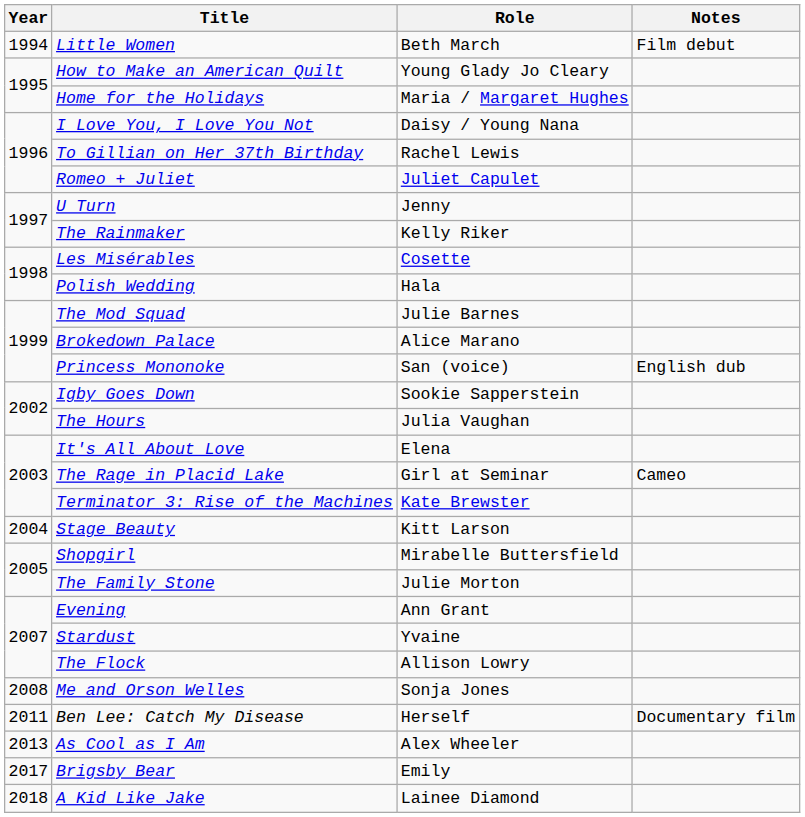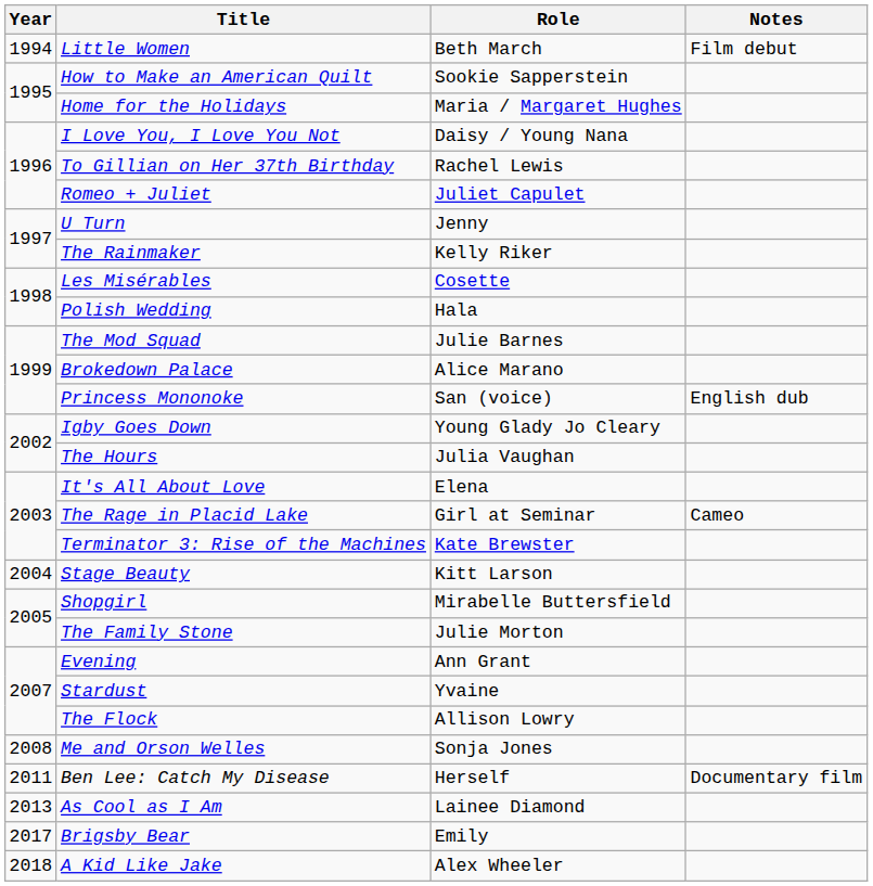How to Make an American Quilt | Role: Young Glady Jo Cleary -> Sookie Sapperstein
Igby Goes Down | Role: Sookie Sapperstein -> Young Glady Jo Cleary
As Cool as I Am | Role: Alex Wheeler -> Lainee Diamond
A Kid Like Jake | Role: Lainee Diamond -> Alex Wheeler
